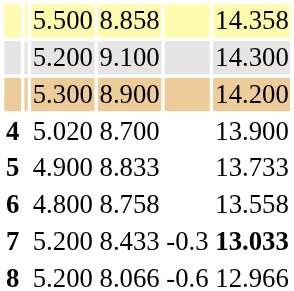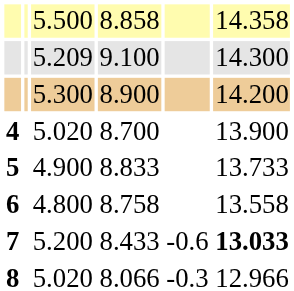9.100 | column 3: 5.200 -> 5.209
8.433 | column 5: -0.3 -> -0.6
8.066 | column 3: 5.200 -> 5.020
8.066 | column 5: -0.6 -> -0.3
